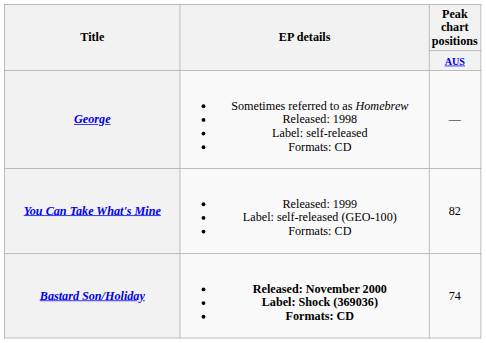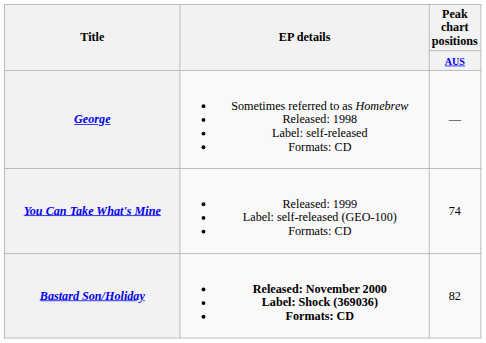You Can Take What's Mine | Peak chart positions / AUS: 82 -> 74
Bastard Son/Holiday | Peak chart positions / AUS: 74 -> 82
